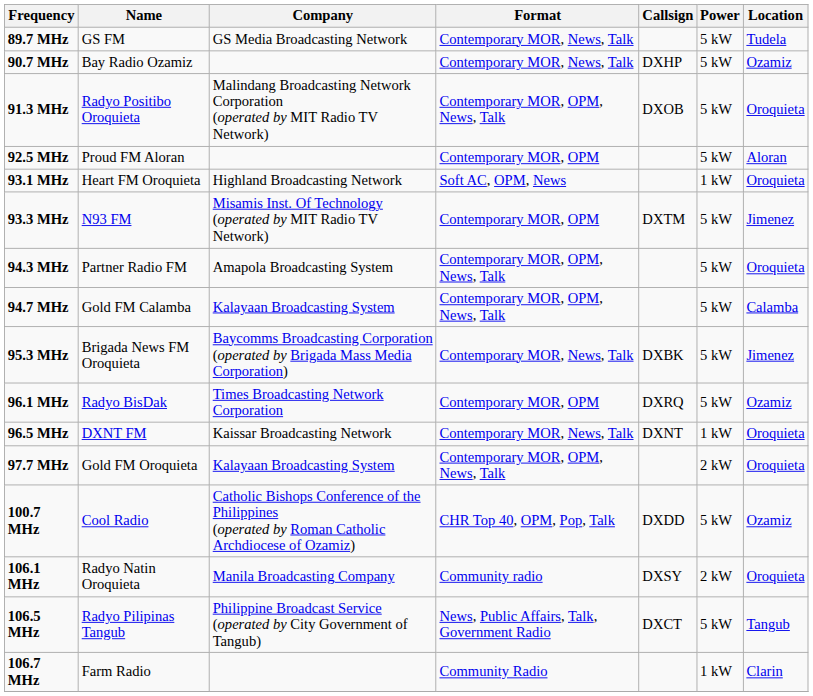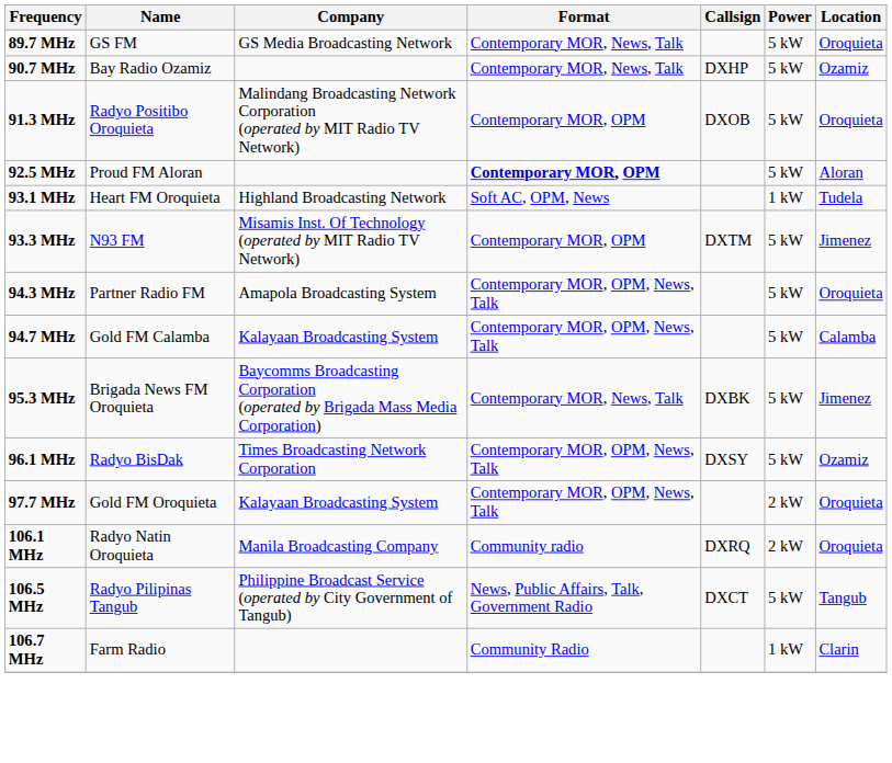89.7 MHz | Location: Tudela -> Oroquieta
91.3 MHz | Format: Contemporary MOR, OPM, News, Talk -> Contemporary MOR, OPM
92.5 MHz | Format: normal -> bold
93.1 MHz | Location: Oroquieta -> Tudela
96.1 MHz | Format: Contemporary MOR, OPM -> Contemporary MOR, OPM, News, Talk
96.1 MHz | Callsign: DXRQ -> DXSY
- row: 96.5 MHz | DXNT FM | Kaissar Broadcasting Network | Contemporary MOR, News, Talk | DXNT | 1 kW | Oroquieta
- row: 100.7 MHz | Cool Radio | Catholic Bishops Conference of the Philippines (operated by Roman Catholic Archdiocese of Ozamiz) | CHR Top 40, OPM, Pop, Talk | DXDD | 5 kW | Ozamiz
106.1 MHz | Callsign: DXSY -> DXRQ
